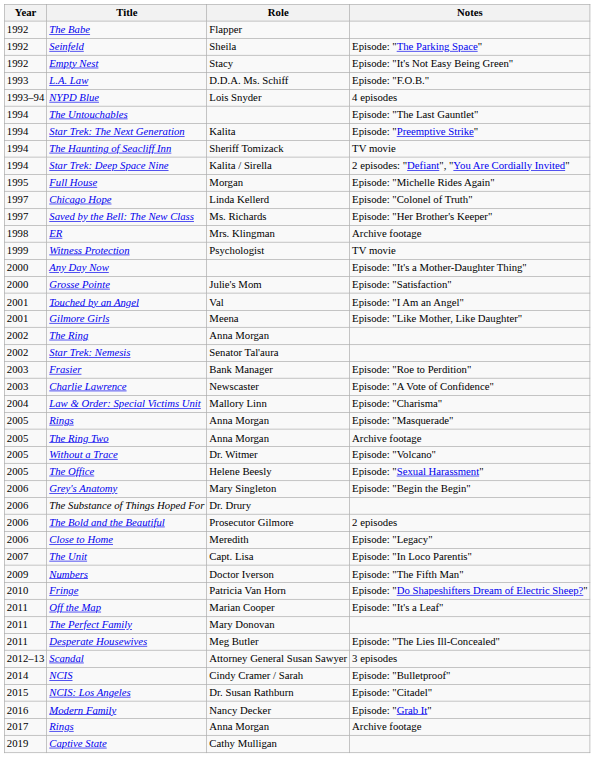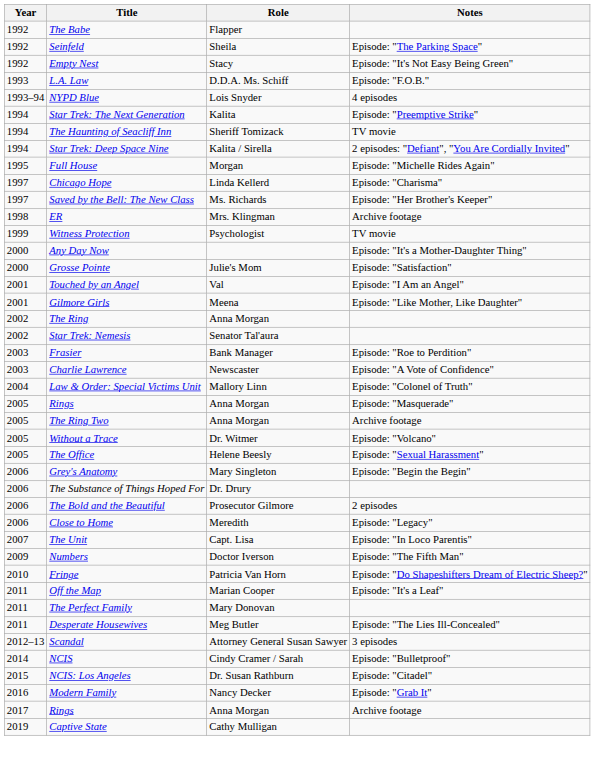- row: 1994 | The Untouchables | Episode: "The Last Gauntlet"
Chicago Hope | Notes: Episode: "Colonel of Truth" -> Episode: "Charisma"
Law & Order: Special Victims Unit | Notes: Episode: "Charisma" -> Episode: "Colonel of Truth"
